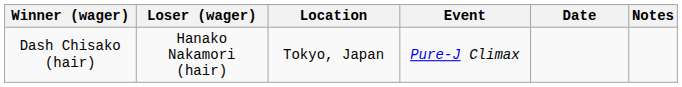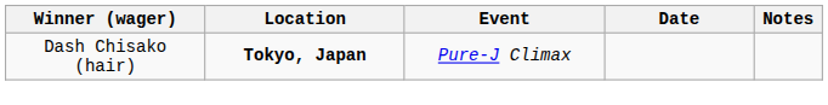- column: Loser (wager) | Hanako Nakamori (hair)
Dash Chisako (hair) | Location: normal -> bold
